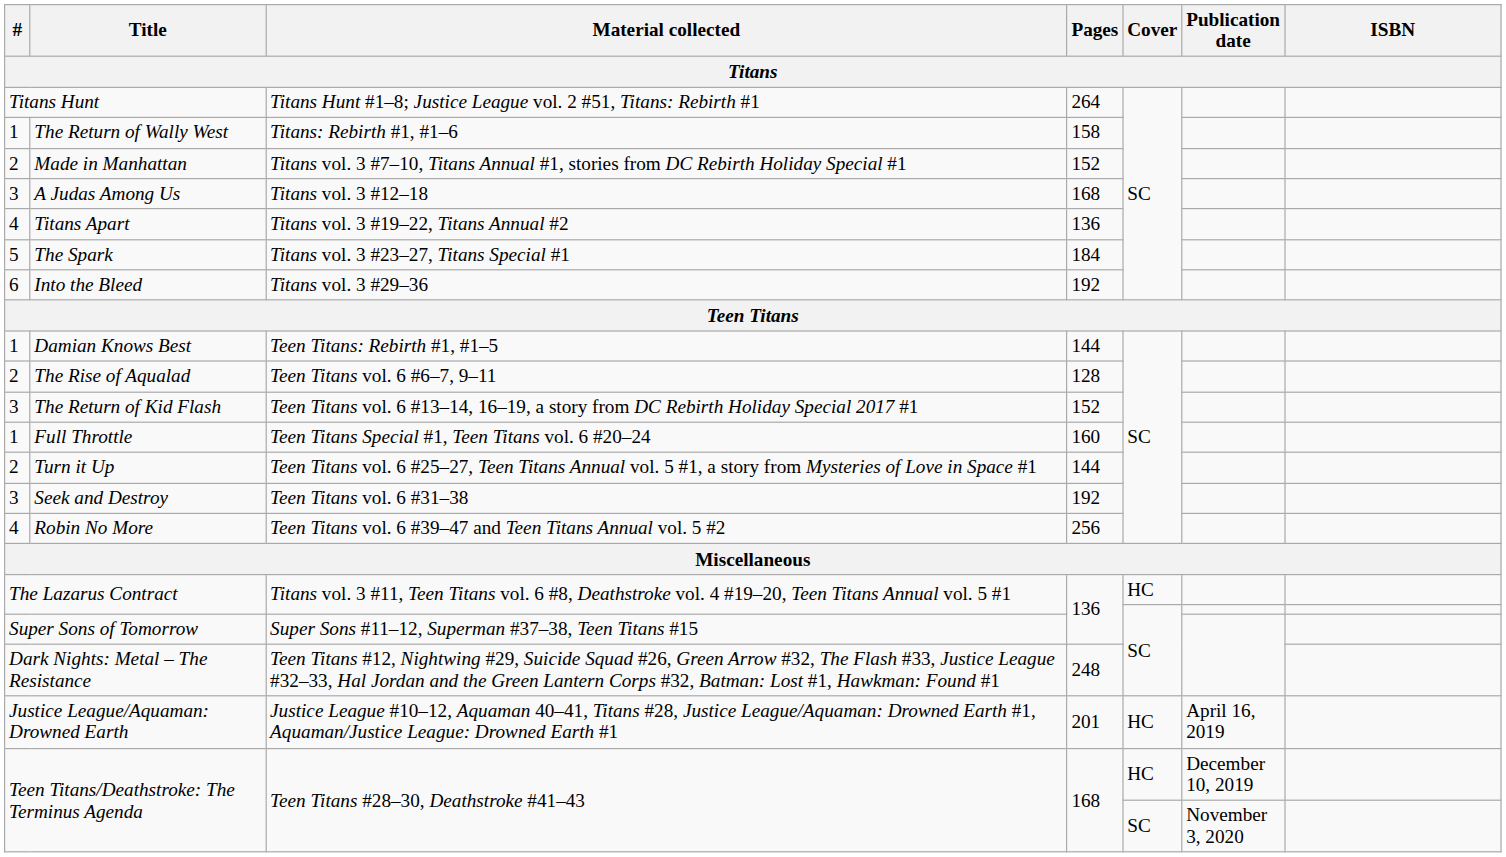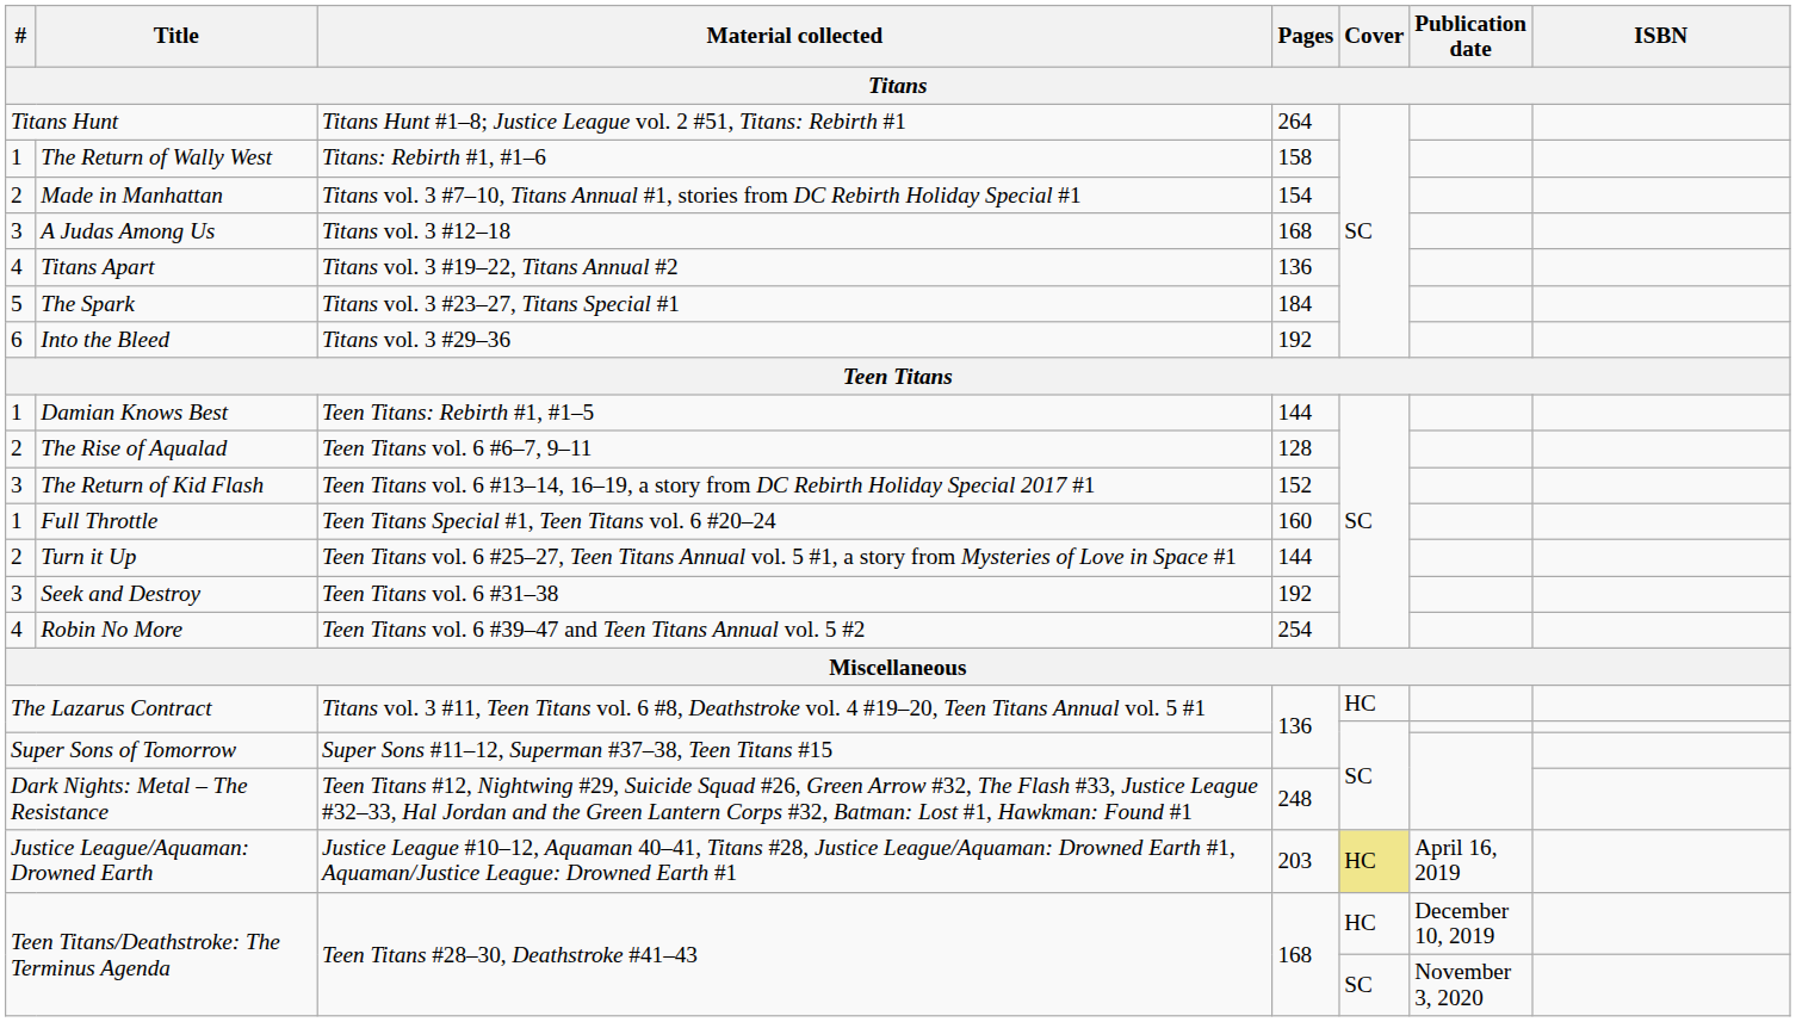Made in Manhattan | Pages / Titans: 152 -> 154
Robin No More | Pages / Titans: 256 -> 254
Justice League/Aquaman: Drowned Earth | Pages / Titans: 201 -> 203
Justice League/Aquaman: Drowned Earth | Cover / Titans: no background -> khaki background
